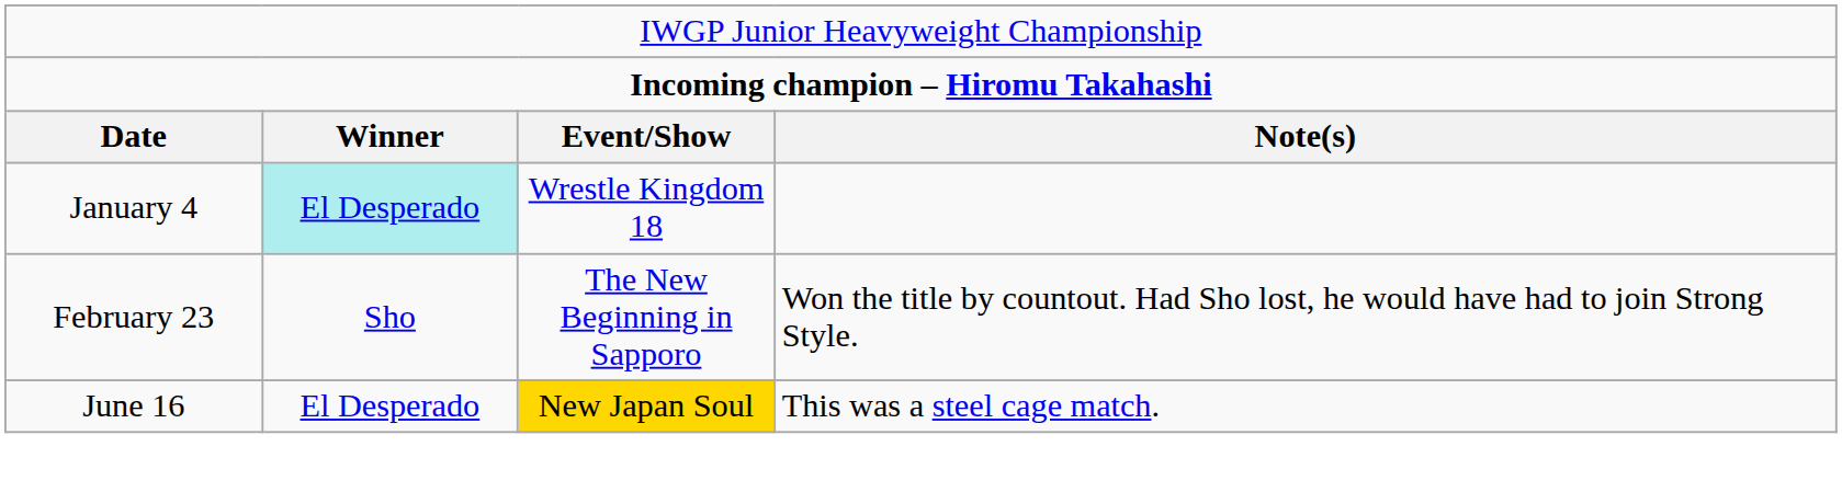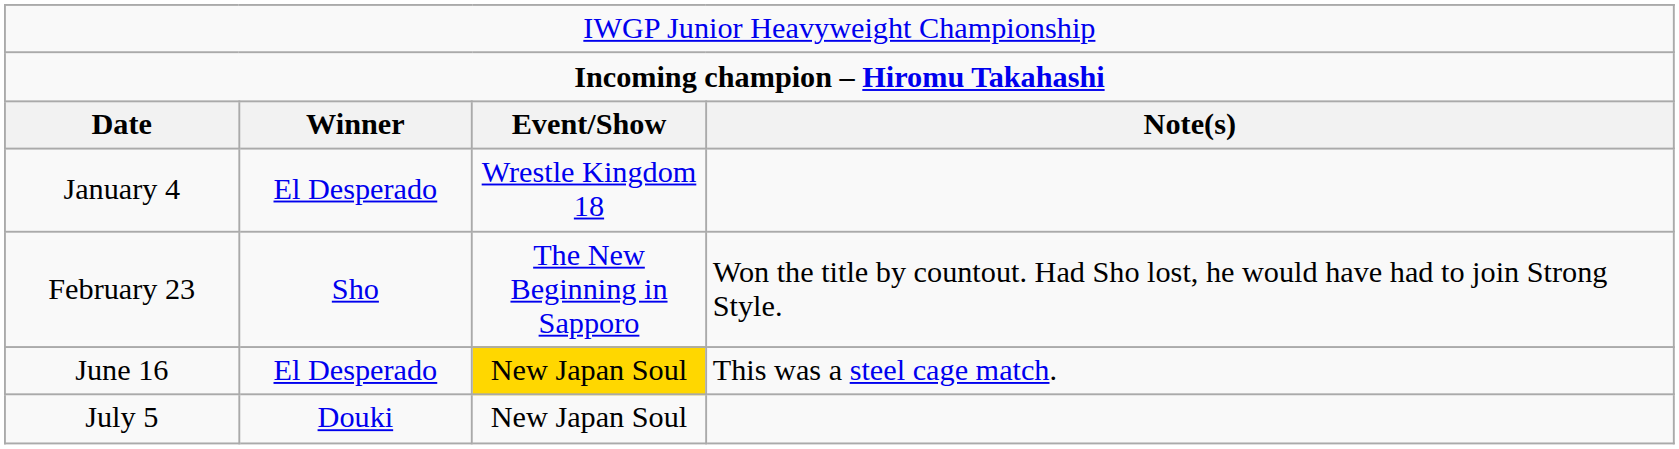January 4 | column 2: paleturquoise background -> no background
+ row: July 5 | Douki | New Japan Soul
